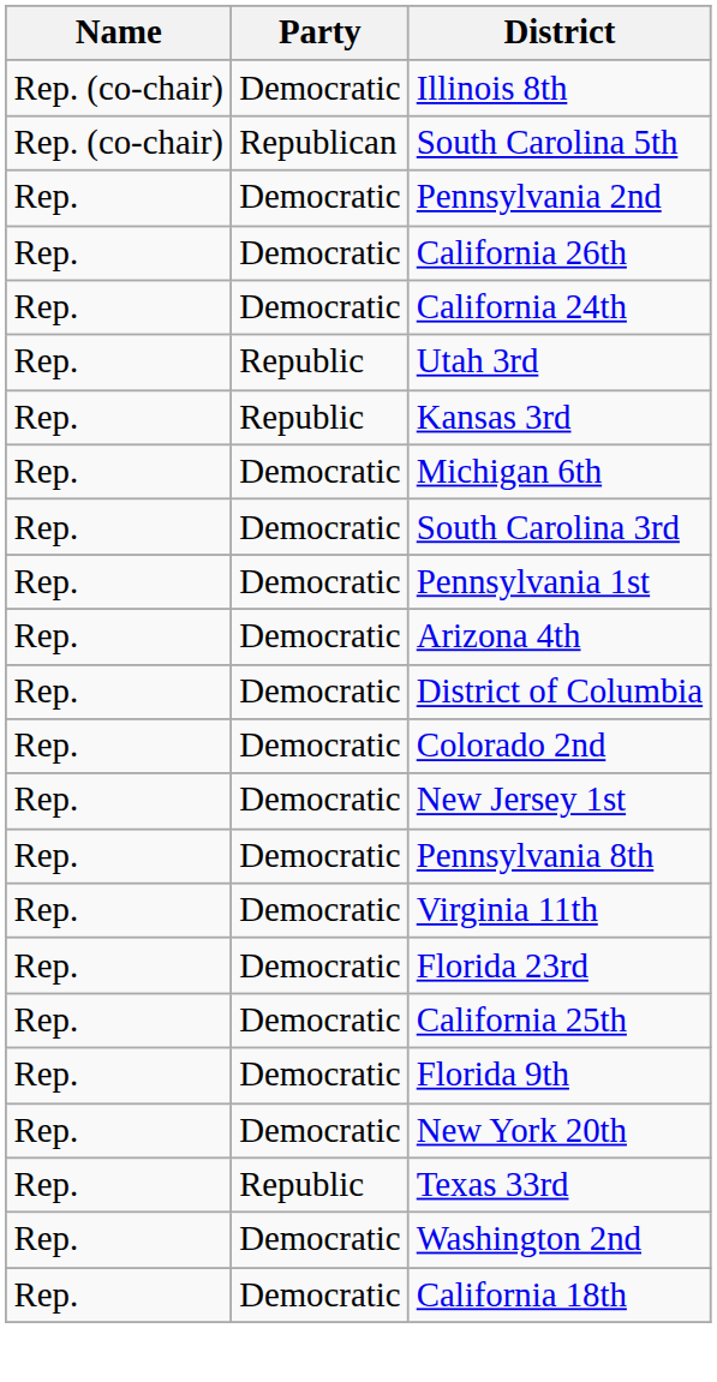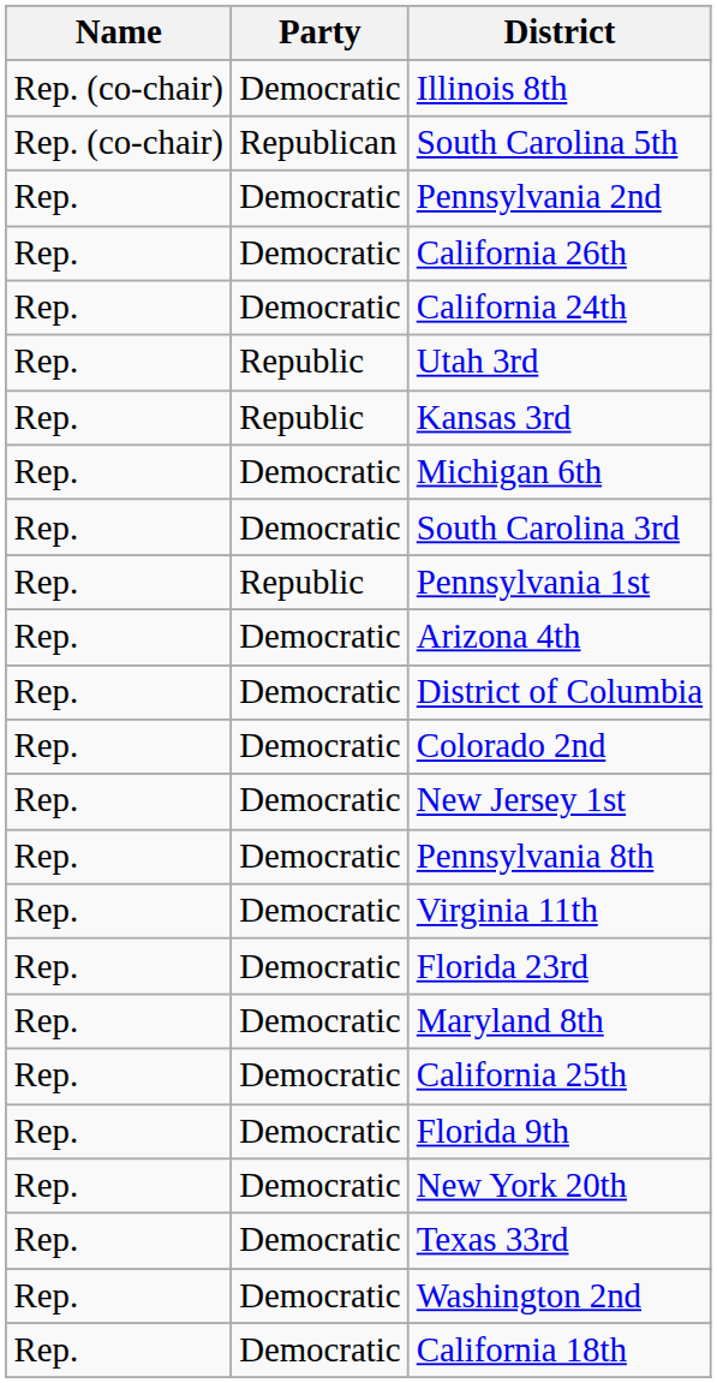Pennsylvania 1st | Party: Democratic -> Republic
+ row: Rep. | Democratic | Maryland 8th
Texas 33rd | Party: Republic -> Democratic
